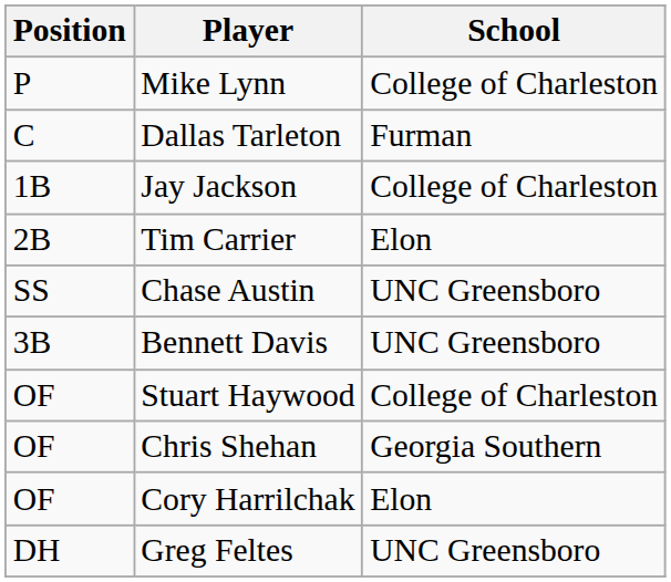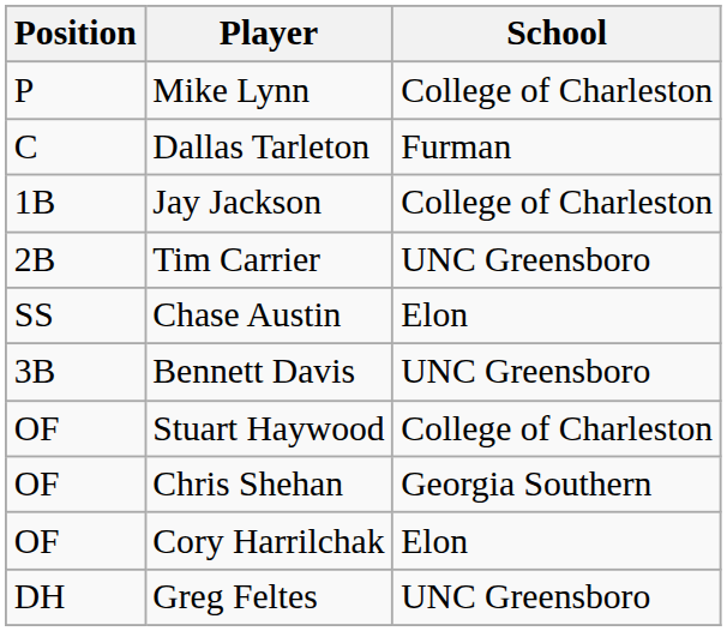Tim Carrier | School: Elon -> UNC Greensboro
Chase Austin | School: UNC Greensboro -> Elon
